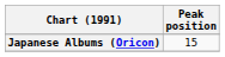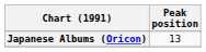Japanese Albums (Oricon) | Peak position: 15 -> 13
